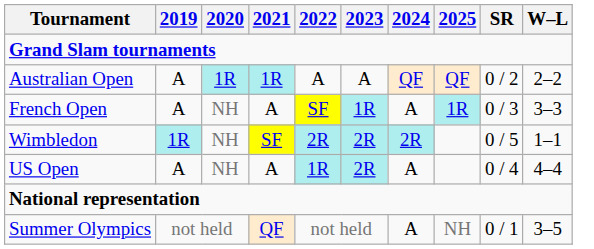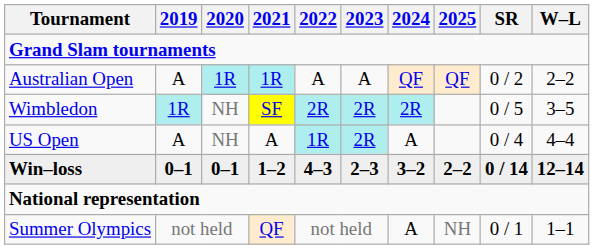- row: French Open | A | NH | A | SF | 1R | A | 1R | 0 / 3 | 3–3
Wimbledon | W–L: 1–1 -> 3–5
+ row: Win–loss | 0–1 | 0–1 | 1–2 | 4–3 | 2–3 | 3–2 | 2–2 | 0 / 14 | 12–14
Summer Olympics | W–L: 3–5 -> 1–1
